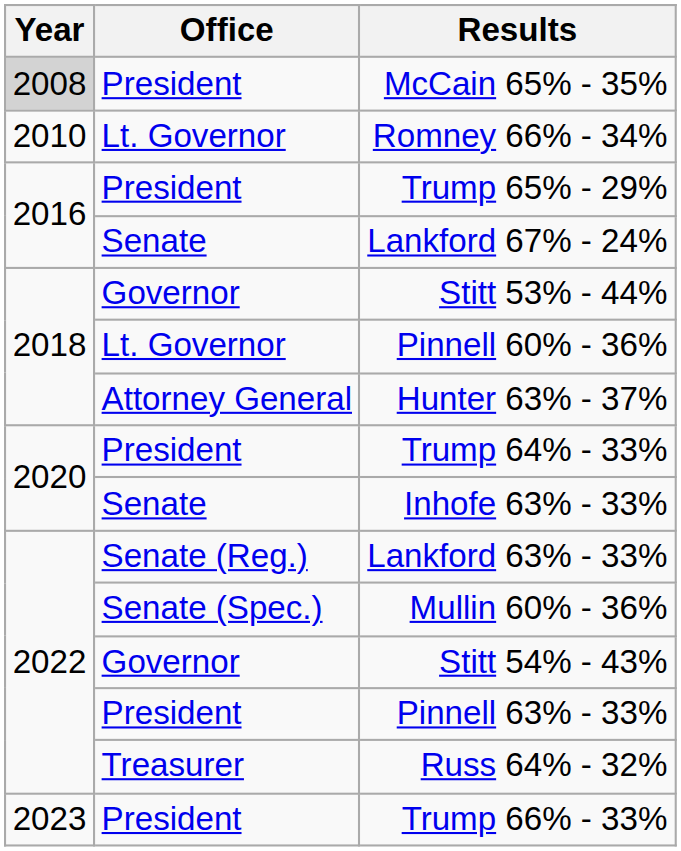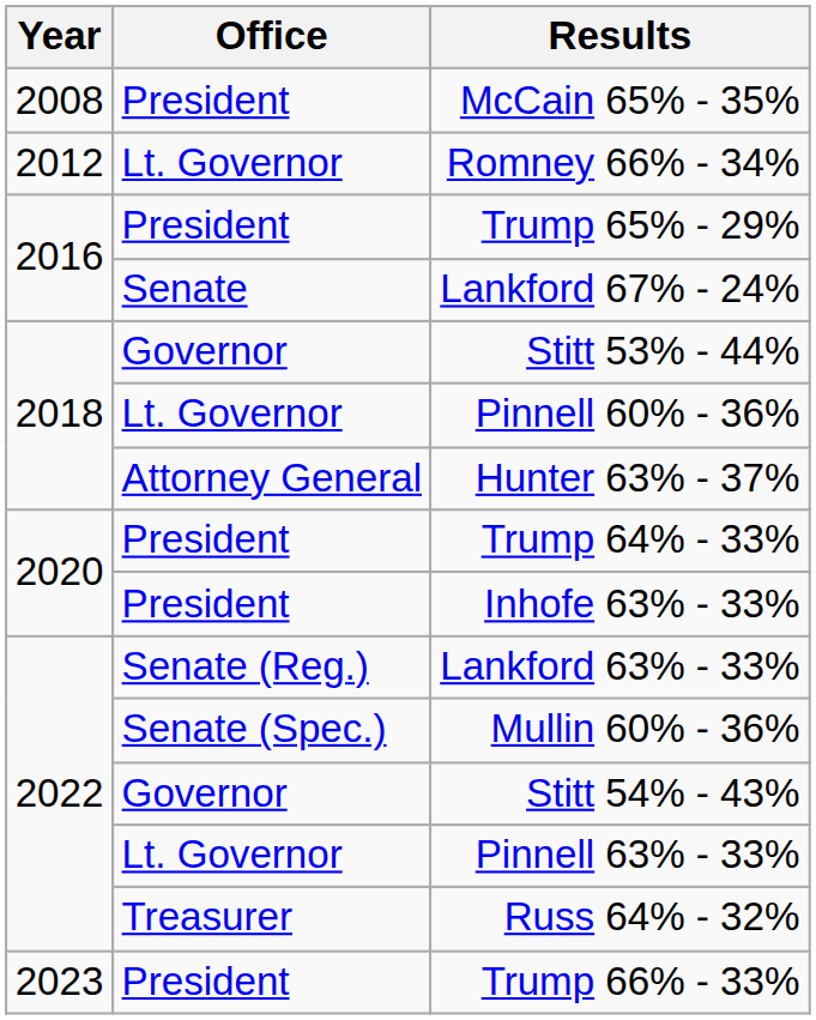McCain 65% - 35% | Year: lightgrey background -> no background
Romney 66% - 34% | Year: 2010 -> 2012
Inhofe 63% - 33% | Office: Senate -> President
Pinnell 63% - 33% | Office: President -> Lt. Governor
